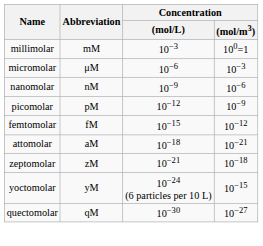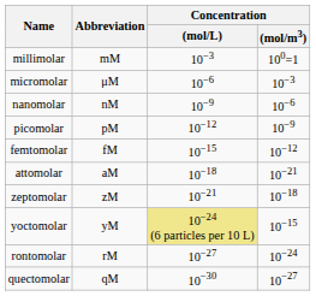yoctomolar | Concentration / (mol/L): no background -> khaki background
+ row: rontomolar | rM | 10−27 | 10−24
